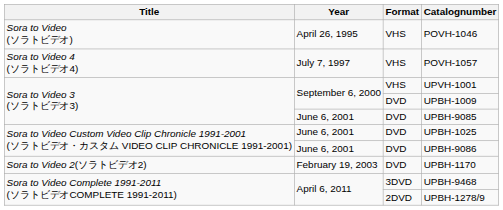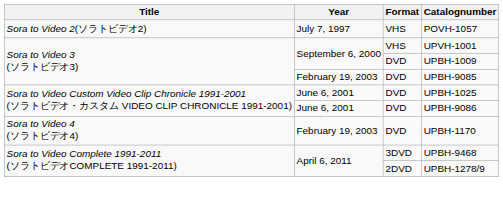- row: Sora to Video (ソラトビデオ) | April 26, 1995 | VHS | POVH-1046
POVH-1057 | Title: Sora to Video 4 (ソラトビデオ4) -> Sora to Video 2(ソラトビデオ2)
UPBH-9085 | Year: June 6, 2001 -> February 19, 2003
UPBH-1170 | Title: Sora to Video 2(ソラトビデオ2) -> Sora to Video 4 (ソラトビデオ4)
